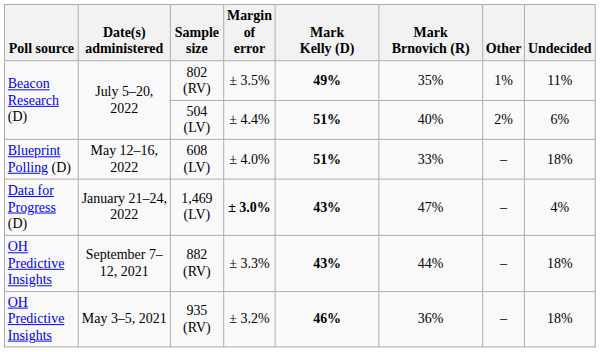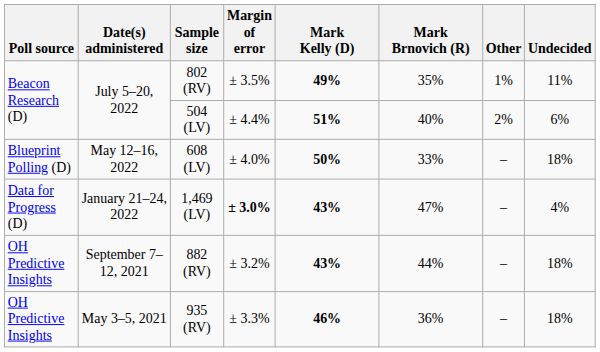608 (LV) | Mark Kelly (D): 51% -> 50%
882 (RV) | Margin of error: ± 3.3% -> ± 3.2%
935 (RV) | Margin of error: ± 3.2% -> ± 3.3%
